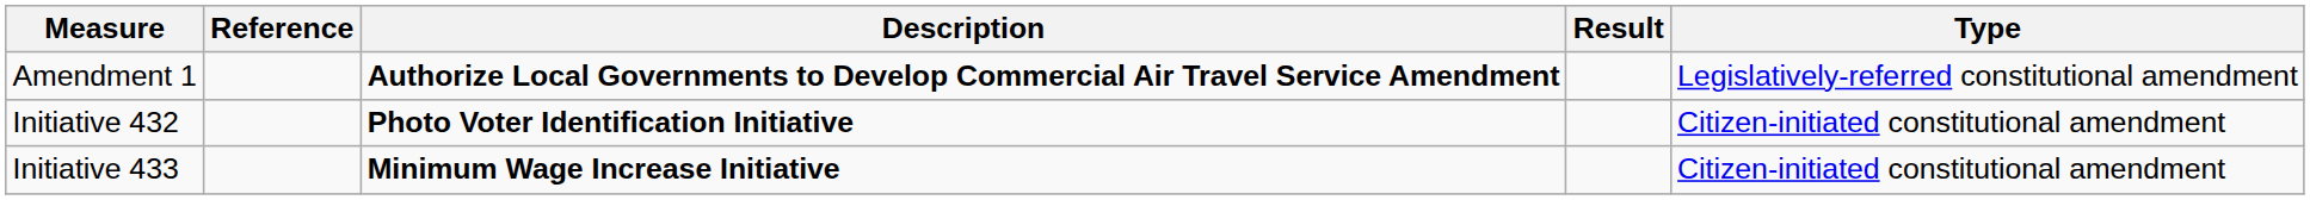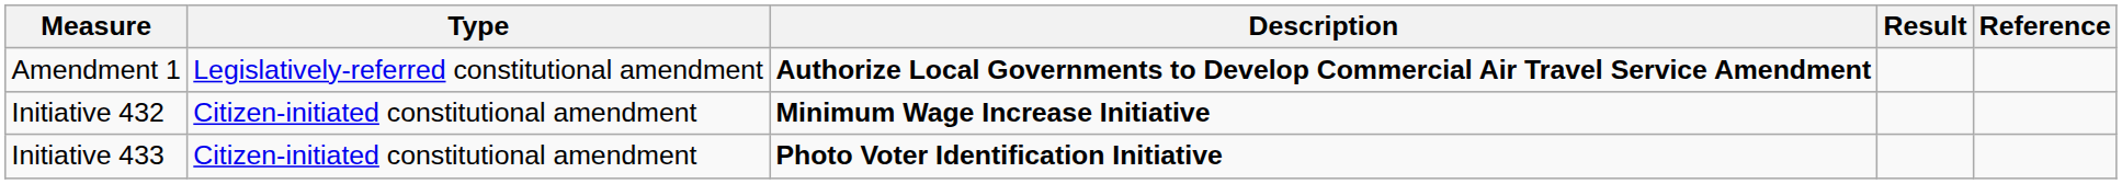columns swapped: Type <-> Reference
Initiative 432 | Description: Photo Voter Identification Initiative -> Minimum Wage Increase Initiative
Initiative 433 | Description: Minimum Wage Increase Initiative -> Photo Voter Identification Initiative
